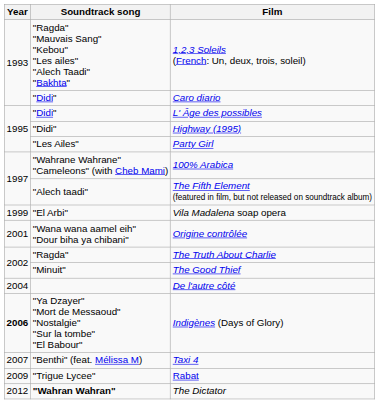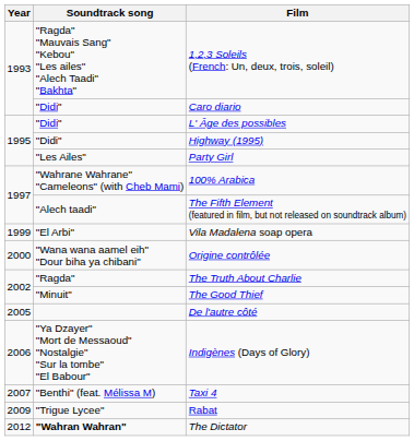Origine contrôlée | Year: 2001 -> 2000
De l'autre côté | Year: 2004 -> 2005
Indigènes (Days of Glory) | Year: bold -> normal
